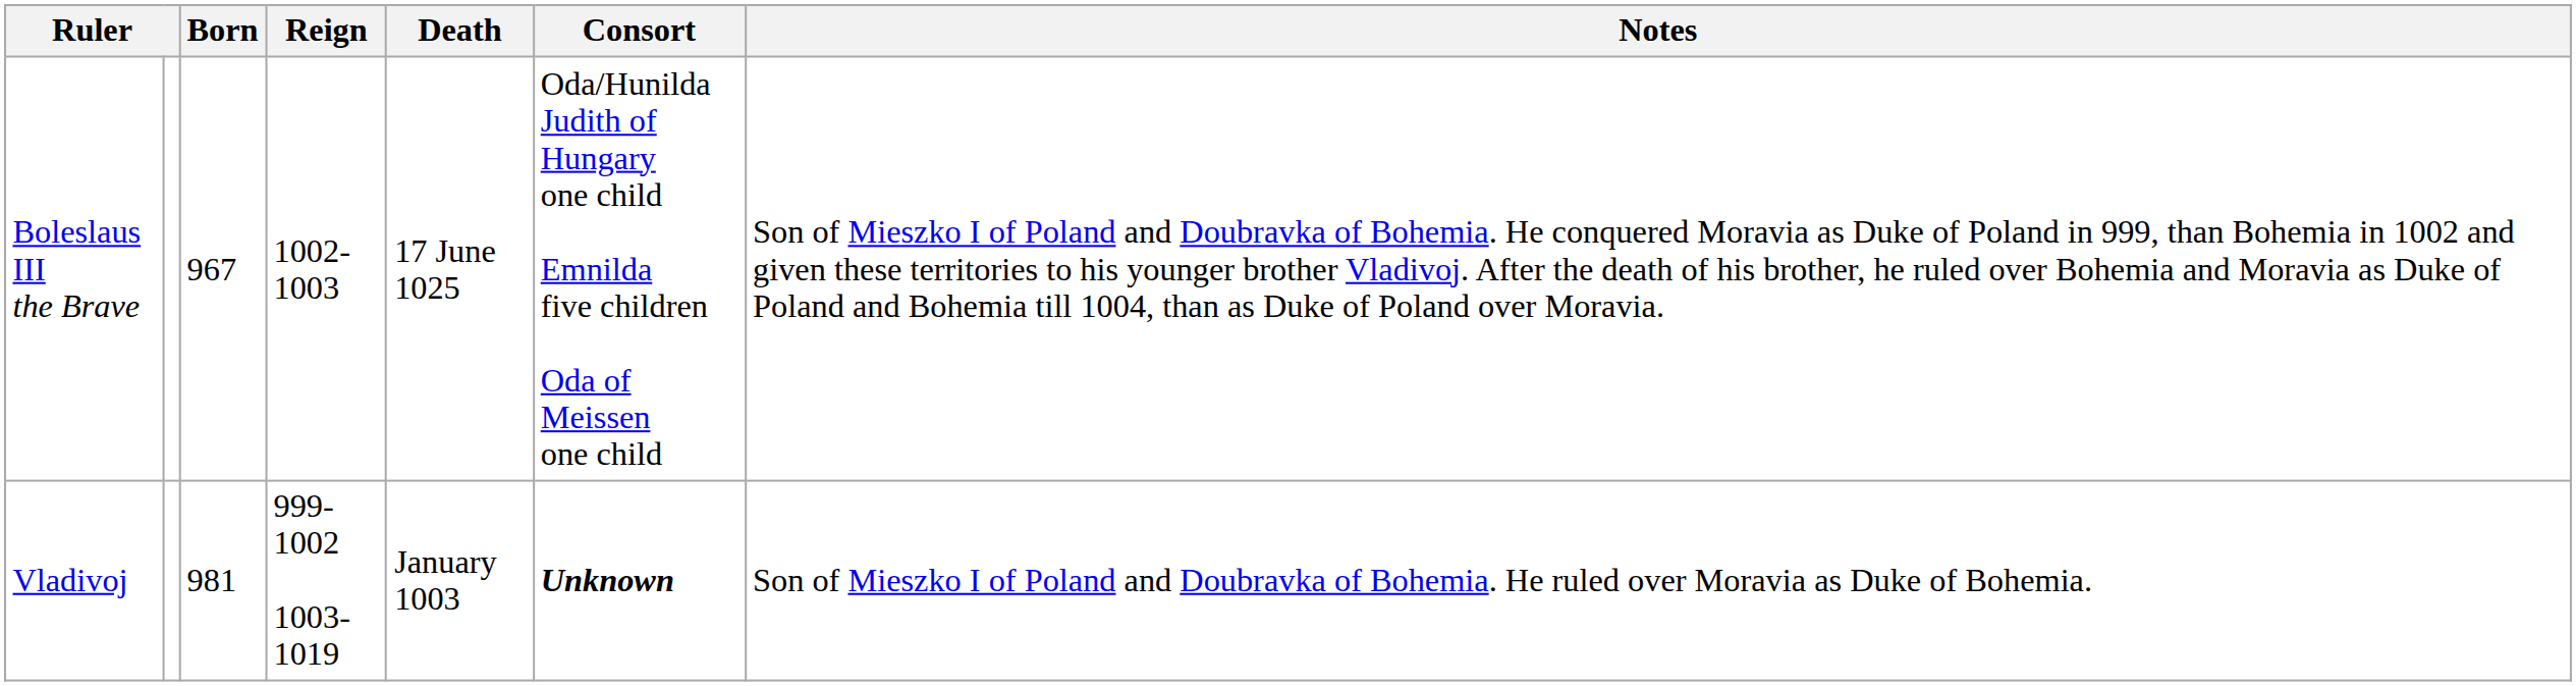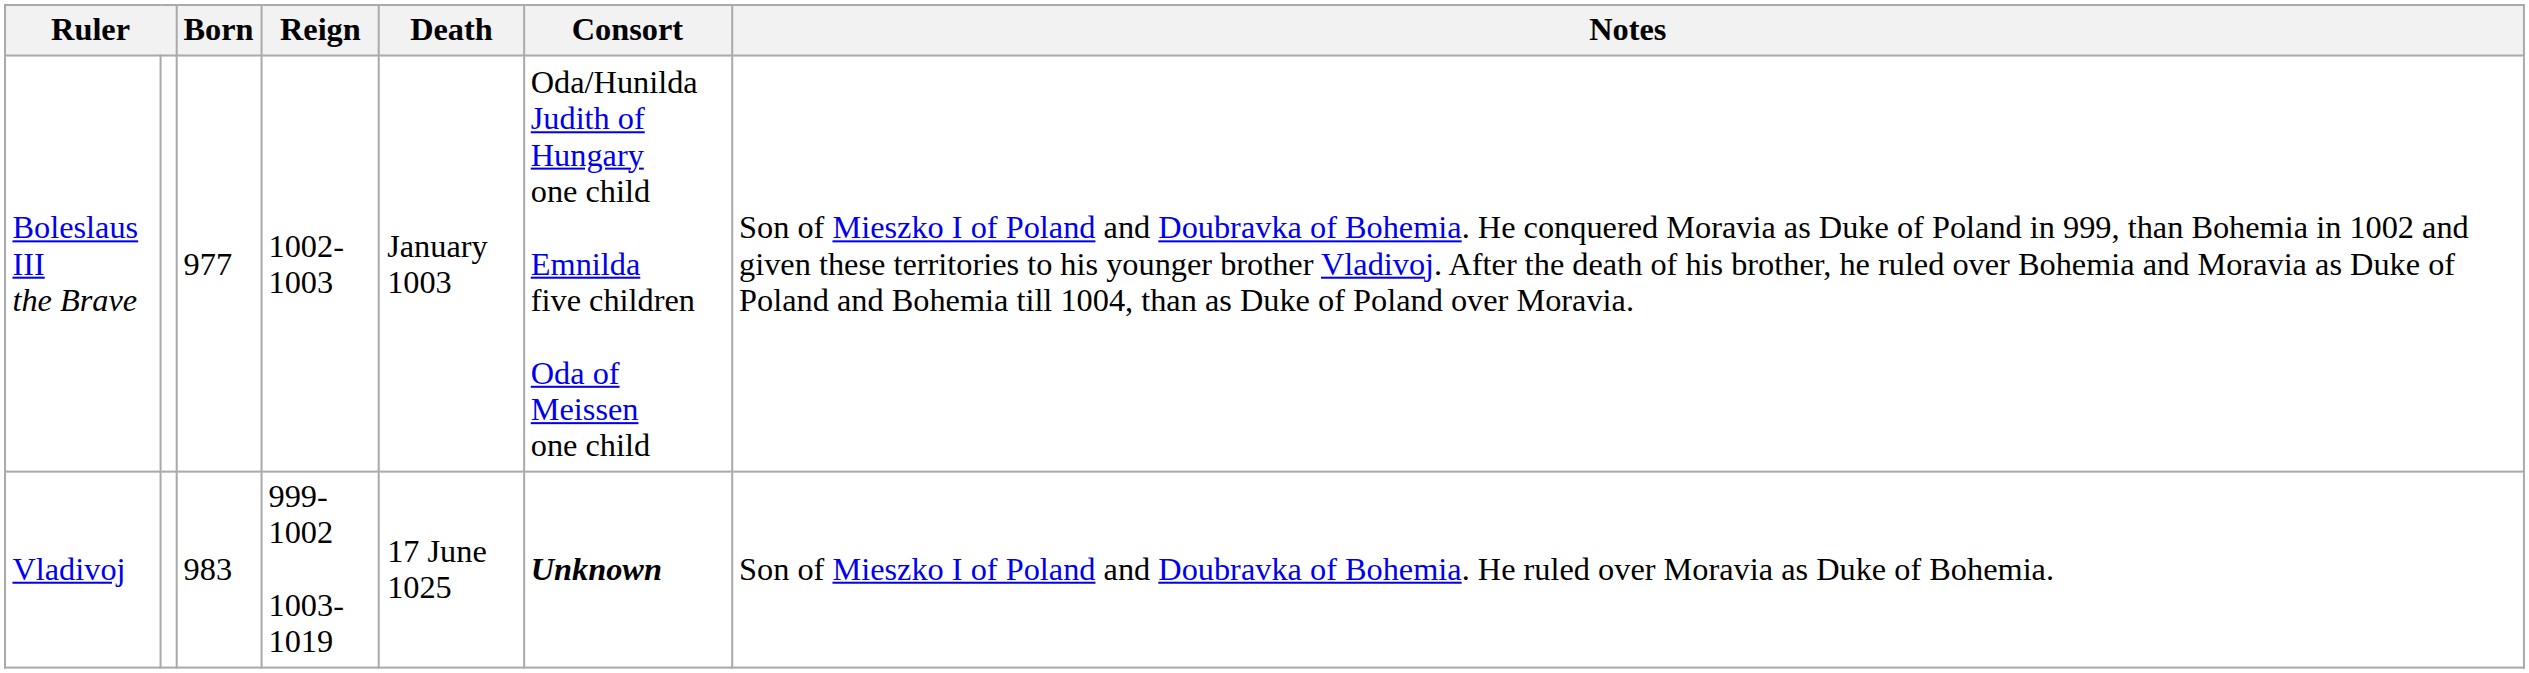Boleslaus III the Brave | Born: 967 -> 977
Boleslaus III the Brave | Death: 17 June 1025 -> January 1003
Vladivoj | Born: 981 -> 983
Vladivoj | Death: January 1003 -> 17 June 1025
